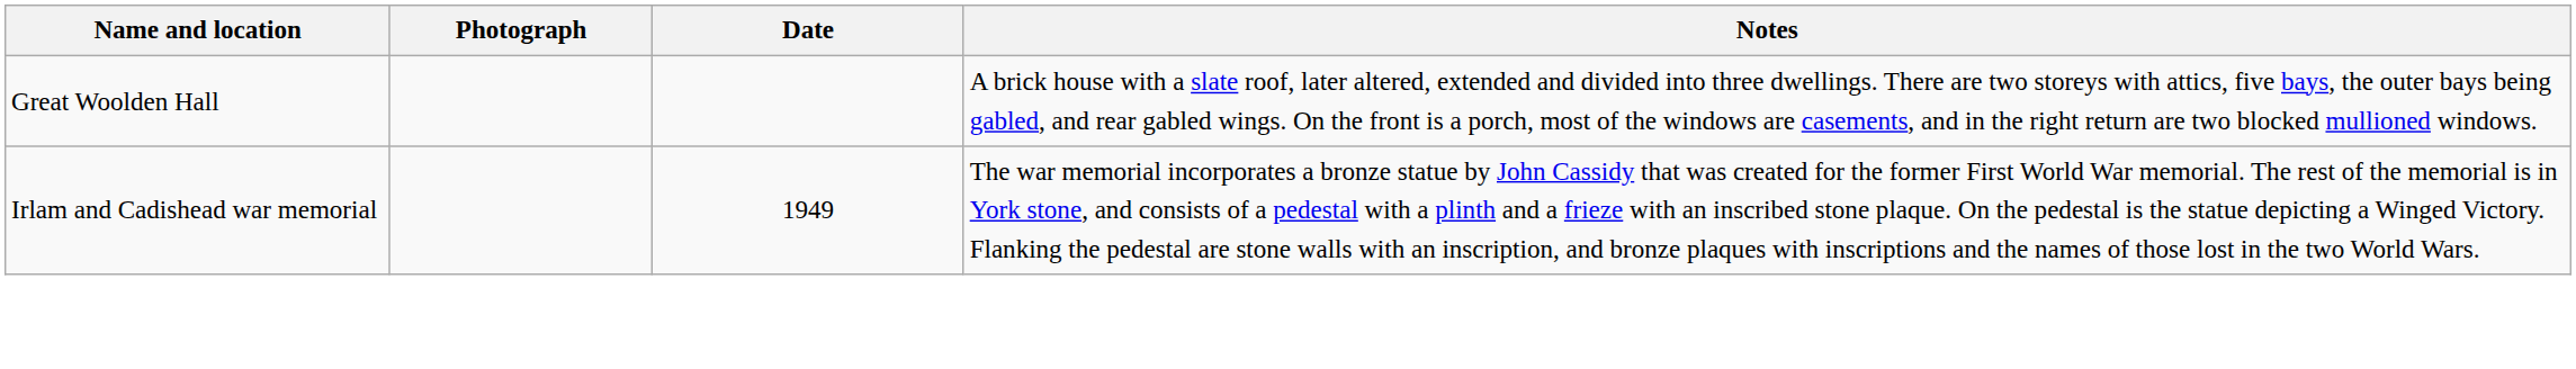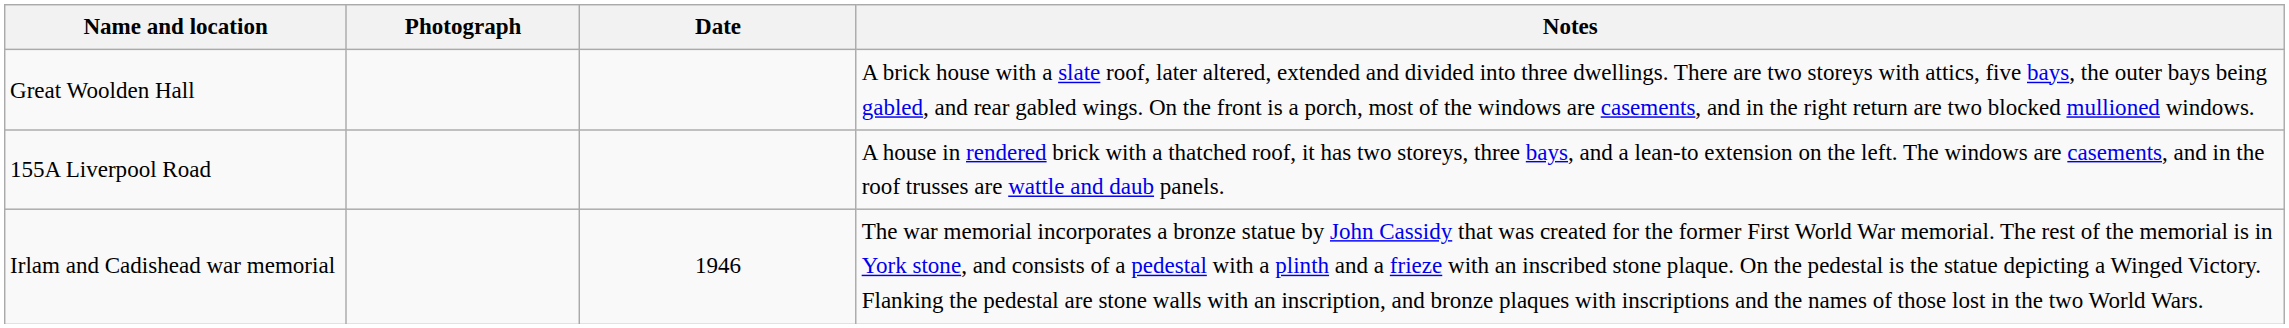+ row: 155A Liverpool Road | A house in rendered brick with a thatched roof, it has two storeys, three bays, and a lean-to extension on the left. The windows are casements, and in the roof trusses are wattle and daub panels.
Irlam and Cadishead war memorial | Date: 1949 -> 1946
